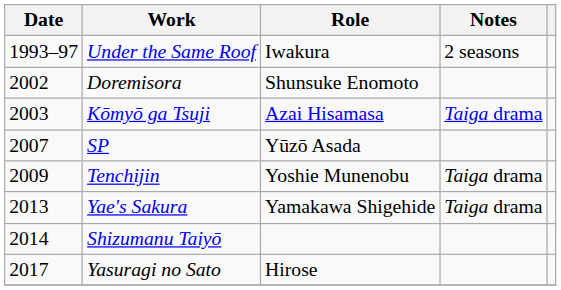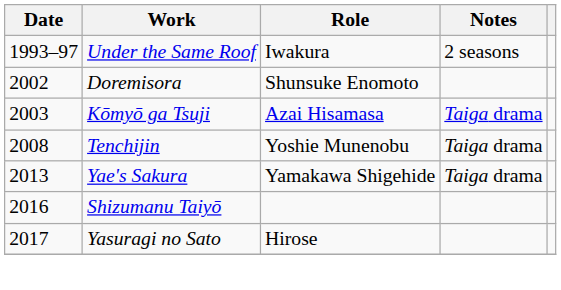- row: 2007 | SP | Yūzō Asada
Tenchijin | Date: 2009 -> 2008
Shizumanu Taiyō | Date: 2014 -> 2016
